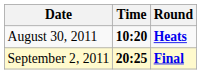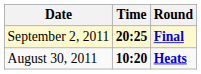rows swapped: August 30, 2011 <-> September 2, 2011
